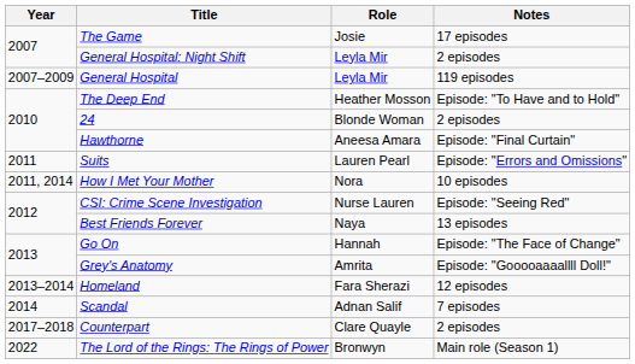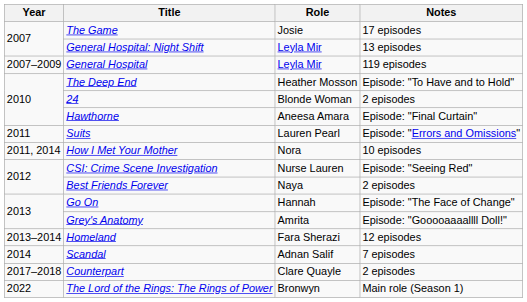General Hospital: Night Shift | Notes: 2 episodes -> 13 episodes
Best Friends Forever | Notes: 13 episodes -> 2 episodes
